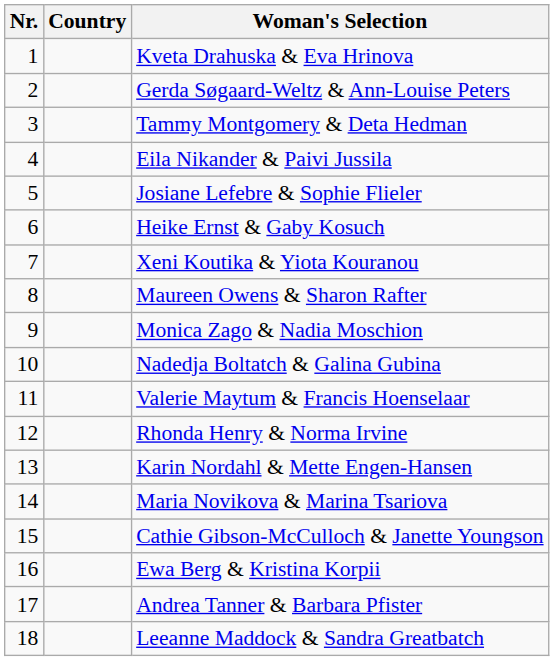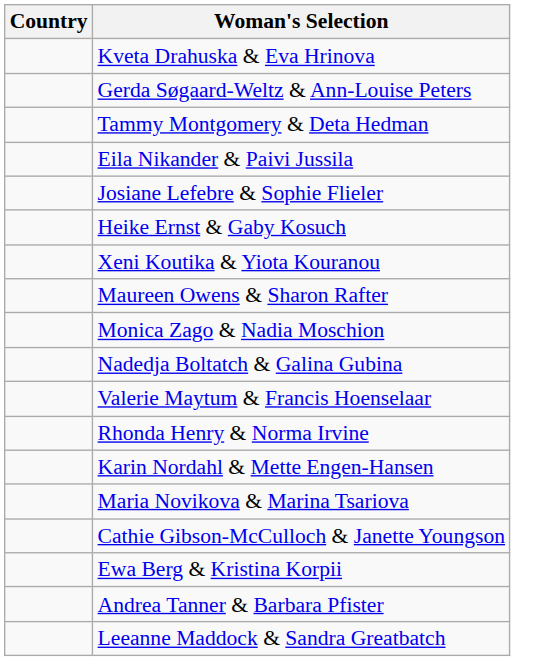- column: Nr. | 1 | 2 | 3 | 4 | 5 | 6 | 7 | 8 | 9 | 10 | 11 | 12 | 13 | 14 | 15 | 16 | 17 | 18
